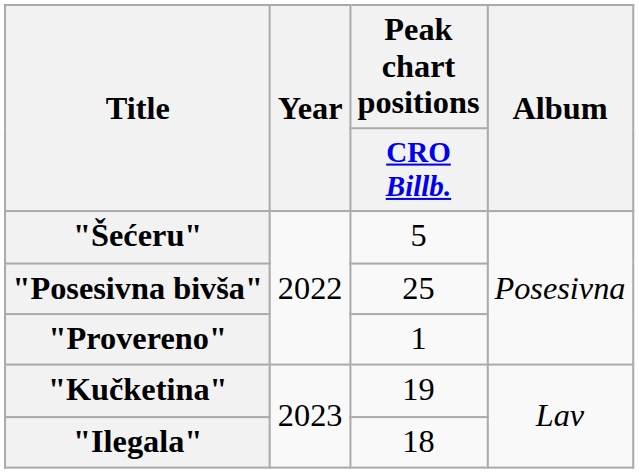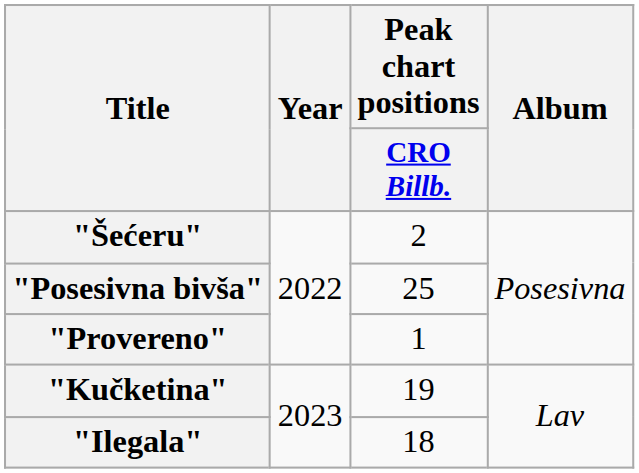"Šećeru" | Peak chart positions / CRO Billb.: 5 -> 2
